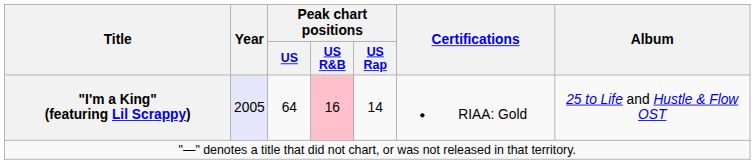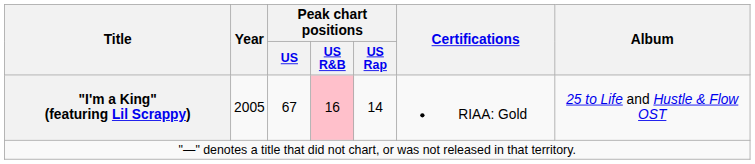"I'm a King" (featuring Lil Scrappy) | Year: lavender background -> no background
"I'm a King" (featuring Lil Scrappy) | Peak chart positions / US: 64 -> 67
